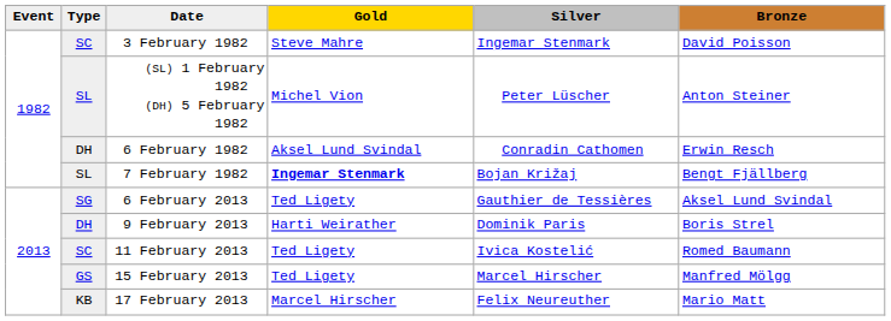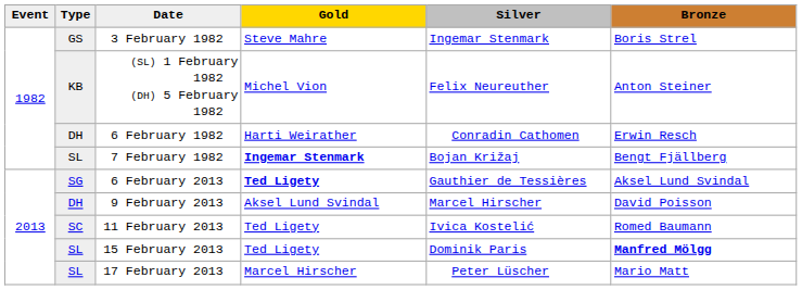3 February 1982 | Type: SC -> GS
3 February 1982 | Bronze: David Poisson -> Boris Strel
(SL) 1 February 1982 (DH) 5 February 1982 | Type: SL -> KB
(SL) 1 February 1982 (DH) 5 February 1982 | Silver: Peter Lüscher -> Felix Neureuther
6 February 1982 | Gold: Aksel Lund Svindal -> Harti Weirather
6 February 2013 | Gold: normal -> bold
9 February 2013 | Gold: Harti Weirather -> Aksel Lund Svindal
9 February 2013 | Silver: Dominik Paris -> Marcel Hirscher
9 February 2013 | Bronze: Boris Strel -> David Poisson
15 February 2013 | Type: GS -> SL
15 February 2013 | Silver: Marcel Hirscher -> Dominik Paris
15 February 2013 | Bronze: normal -> bold
17 February 2013 | Type: KB -> SL
17 February 2013 | Silver: Felix Neureuther -> Peter Lüscher
